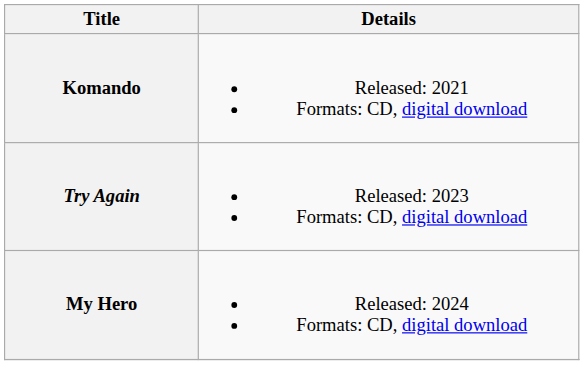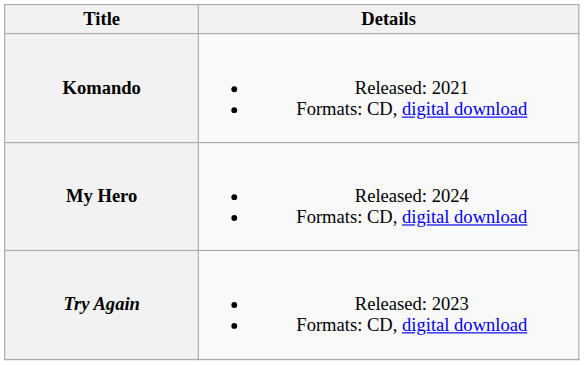rows swapped: Try Again <-> My Hero
